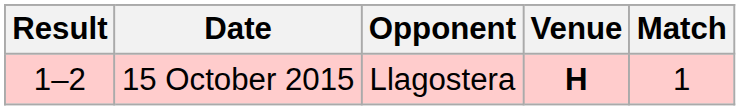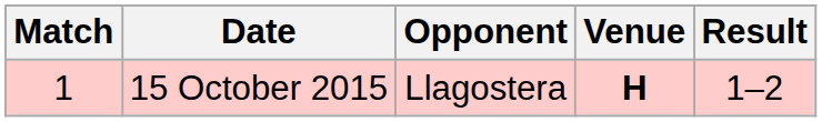columns swapped: Match <-> Result
